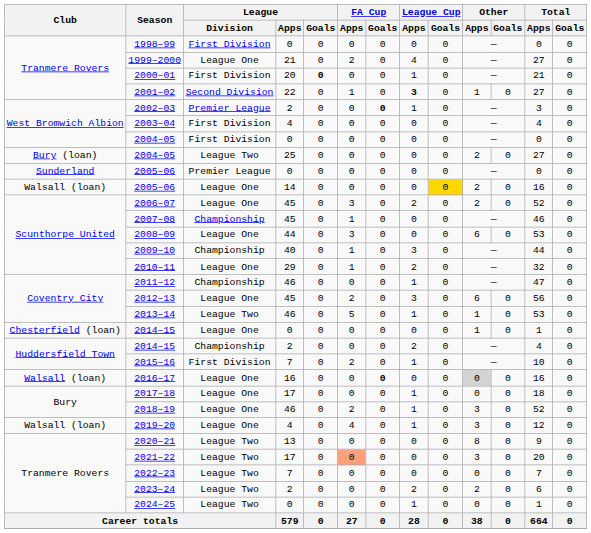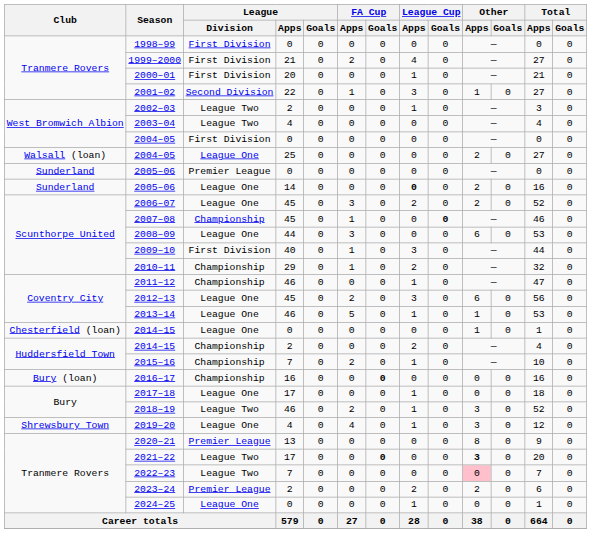1999–2000 | League / Division: League One -> First Division
2000–01 | League / Goals: bold -> normal
2001–02 | League Cup / Apps: bold -> normal
2002–03 | League / Division: Premier League -> League Two
2002–03 | FA Cup / Goals: bold -> normal
2003–04 | League / Division: First Division -> League Two
2004–05 / 25 | Club: Bury (loan) -> Walsall (loan)
2004–05 / 25 | League / Division: League Two -> League One
2005–06 / 14 | Club: Walsall (loan) -> Sunderland
2005–06 / 14 | League Cup / Apps: normal -> bold
2005–06 / 14 | League Cup / Goals: gold background -> no background
2007–08 | League Cup / Goals: normal -> bold
2009–10 | League / Division: Championship -> First Division
2010–11 | League / Division: League One -> Championship
2013–14 | League / Division: League Two -> League One
2015–16 | League / Division: First Division -> Championship
2016–17 | Club: Walsall (loan) -> Bury (loan)
2016–17 | League / Division: League One -> Championship
2016–17 | Other / Apps: lightgrey background -> no background
2018–19 | League / Division: League One -> League Two
2019–20 | Club: Walsall (loan) -> Shrewsbury Town
2020–21 | League / Division: League Two -> Premier League
2021–22 | FA Cup / Apps: lightsalmon background -> no background
2021–22 | FA Cup / Goals: normal -> bold
2021–22 | Other / Apps: normal -> bold
2022–23 | Other / Apps: no background -> pink background
2023–24 | League / Division: League Two -> Premier League
2024–25 | League / Division: League Two -> League One
